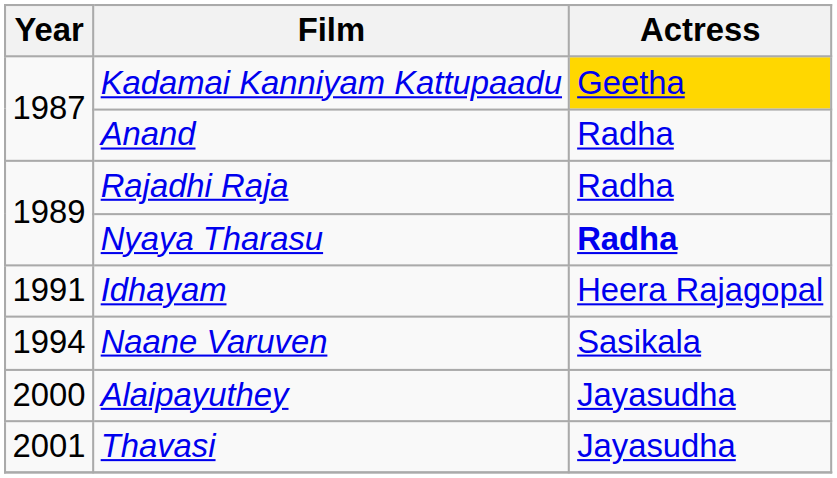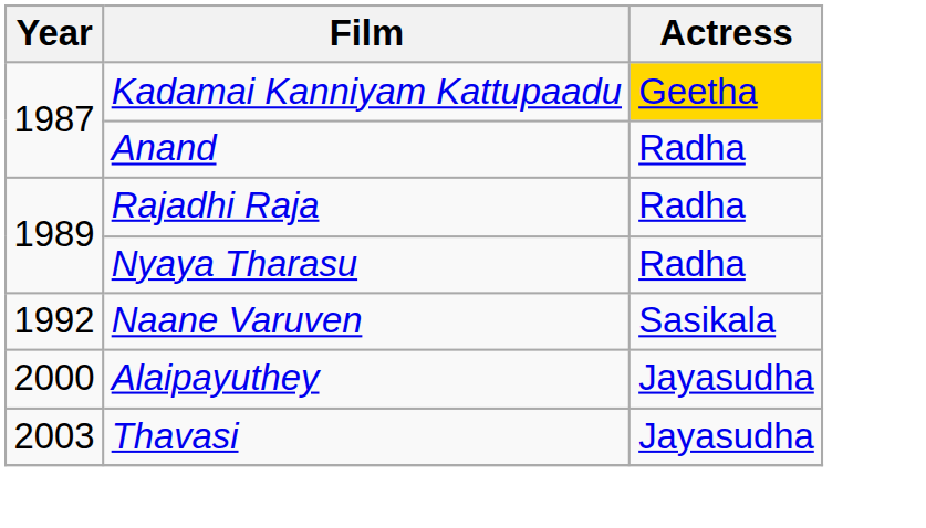Nyaya Tharasu | Actress: bold -> normal
- row: 1991 | Idhayam | Heera Rajagopal
Naane Varuven | Year: 1994 -> 1992
Thavasi | Year: 2001 -> 2003
